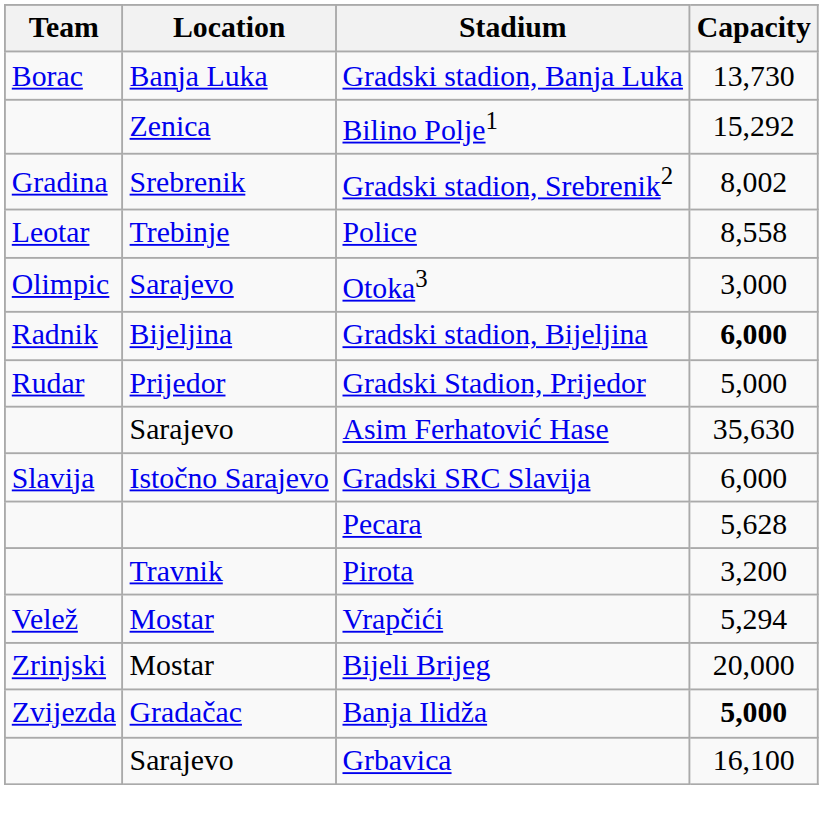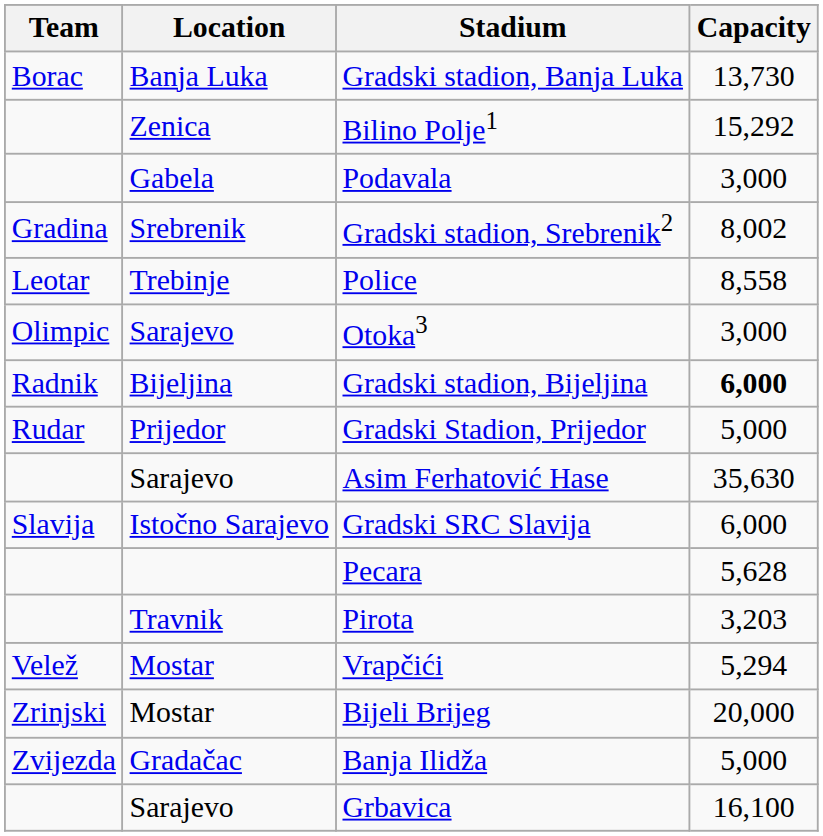+ row: Gabela | Podavala | 3,000
Pirota | Capacity: 3,200 -> 3,203
Banja Ilidža | Capacity: bold -> normal
